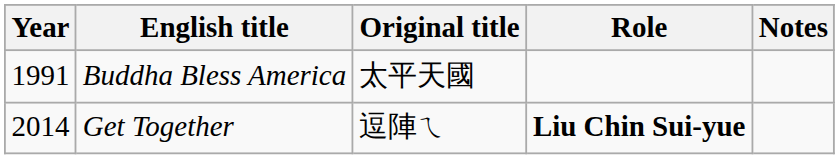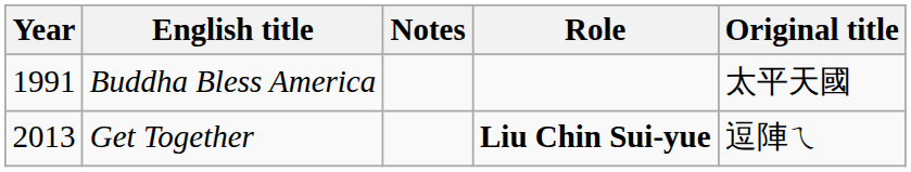columns swapped: Original title <-> Notes
Get Together | Year: 2014 -> 2013
